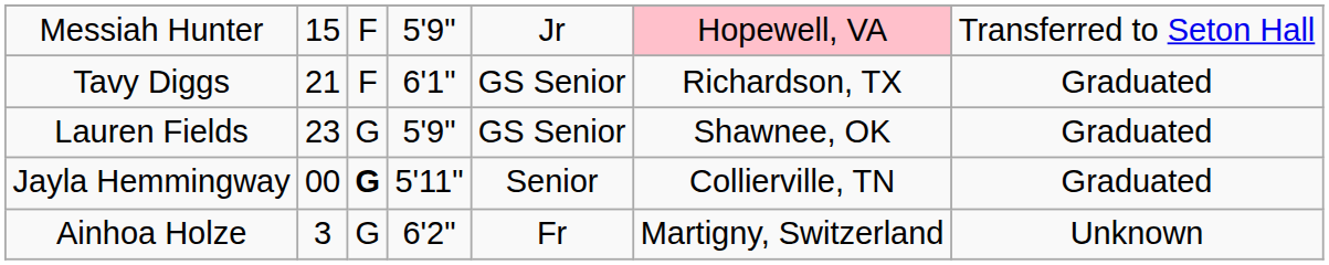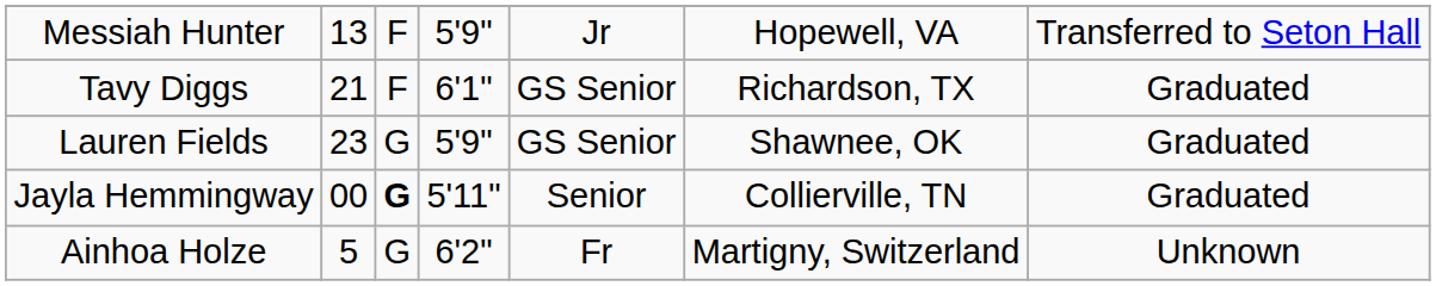Messiah Hunter | column 2: 15 -> 13
Messiah Hunter | column 6: pink background -> no background
Ainhoa Holze | column 2: 3 -> 5
